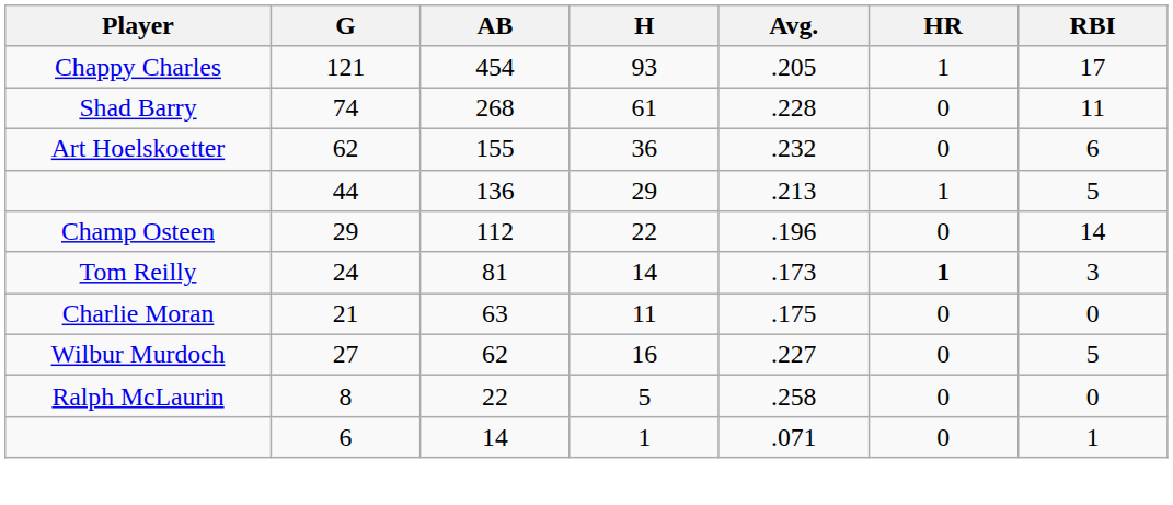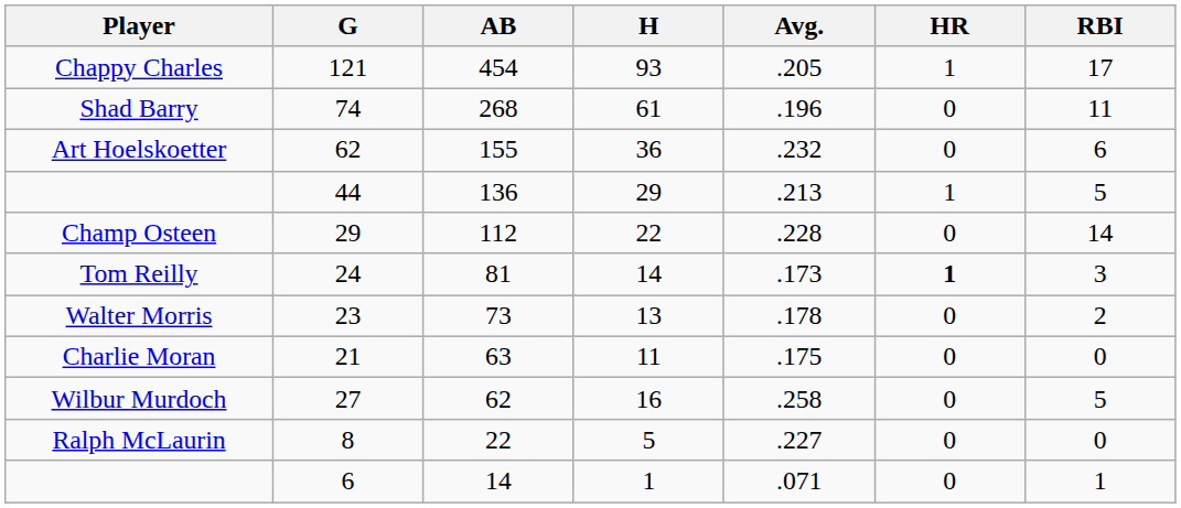Shad Barry | Avg.: .228 -> .196
Champ Osteen | Avg.: .196 -> .228
+ row: Walter Morris | 23 | 73 | 13 | .178 | 0 | 2
Wilbur Murdoch | Avg.: .227 -> .258
Ralph McLaurin | Avg.: .258 -> .227
